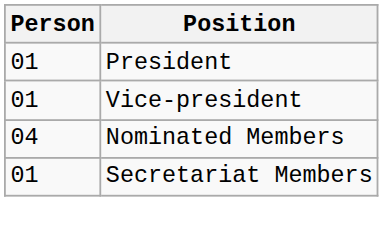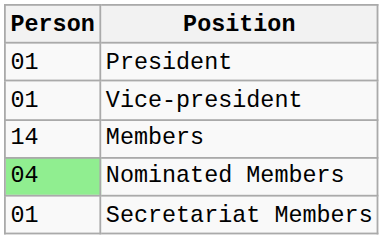+ row: 14 | Members
Nominated Members | Person: no background -> lightgreen background
